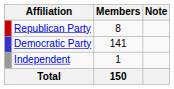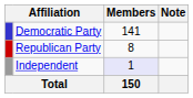rows swapped: Democratic Party <-> Republican Party
Independent | Members: no background -> lavender background
